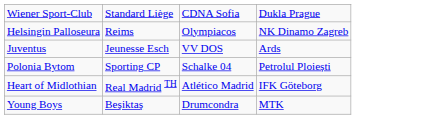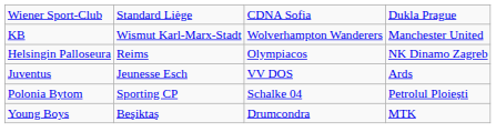+ row: KB | Wismut Karl-Marx-Stadt | Wolverhampton Wanderers | Manchester United
- row: Heart of Midlothian | Real Madrid TH | Atlético Madrid | IFK Göteborg
